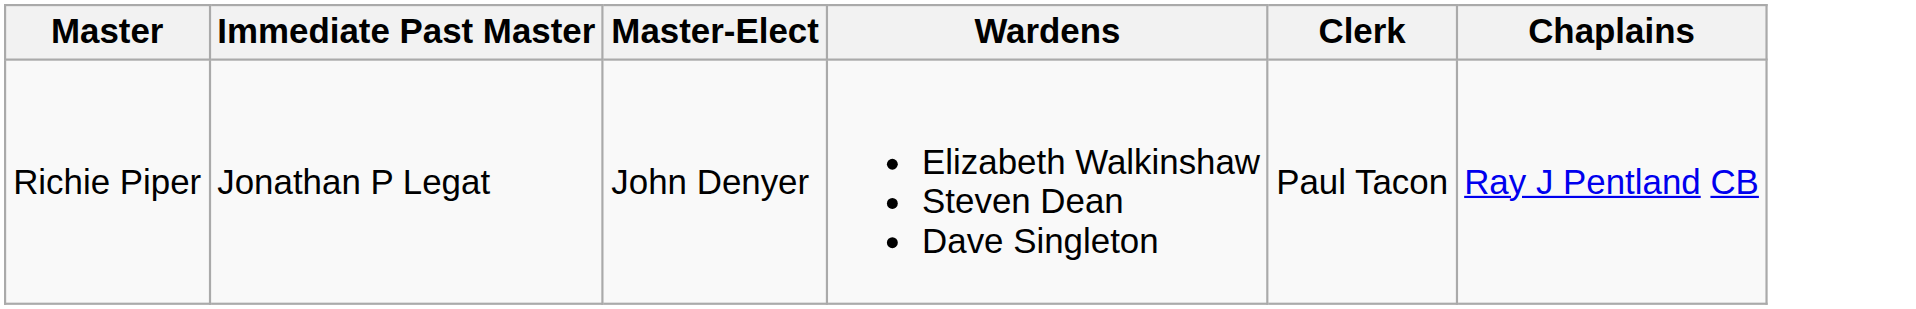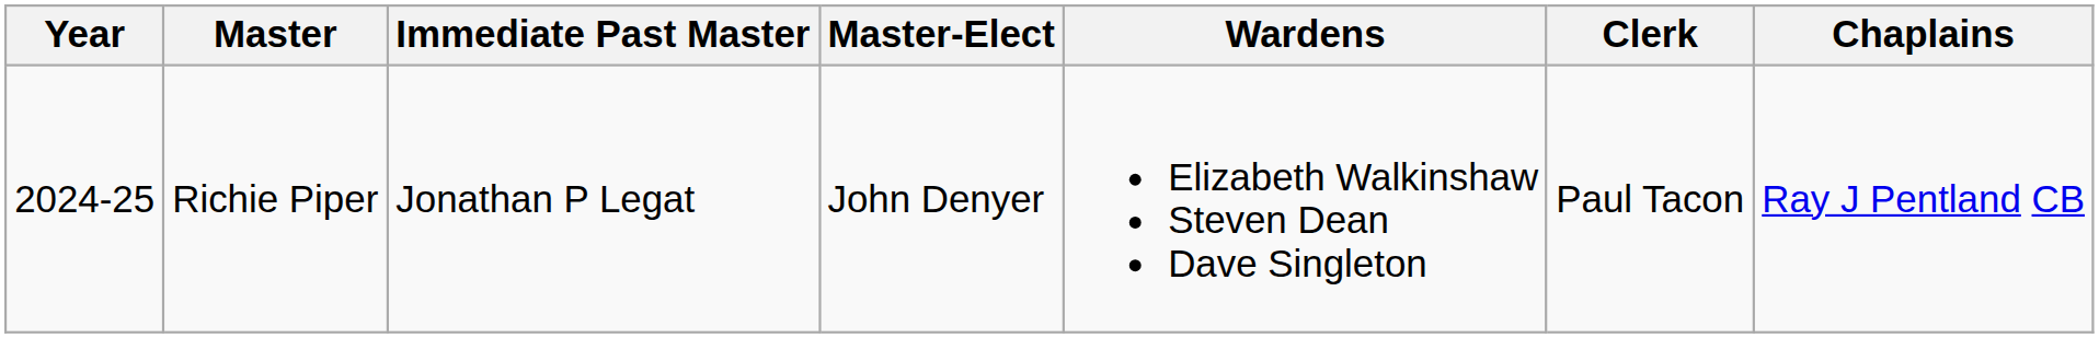+ column: Year | 2024-25
